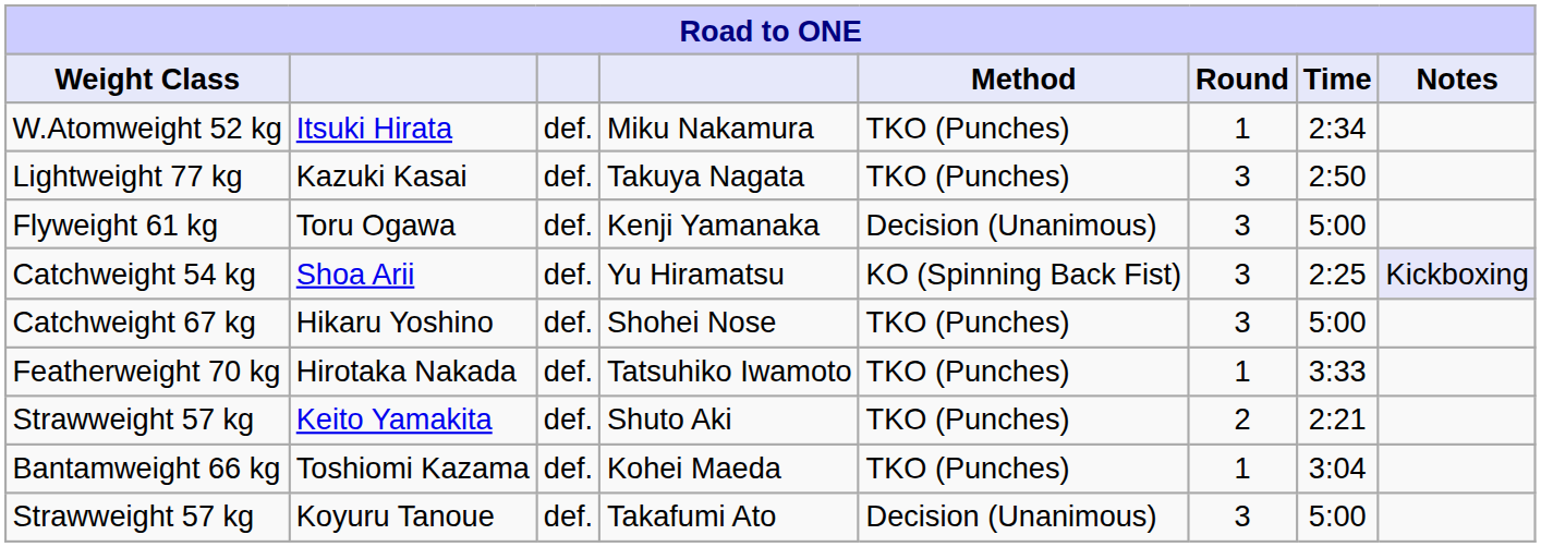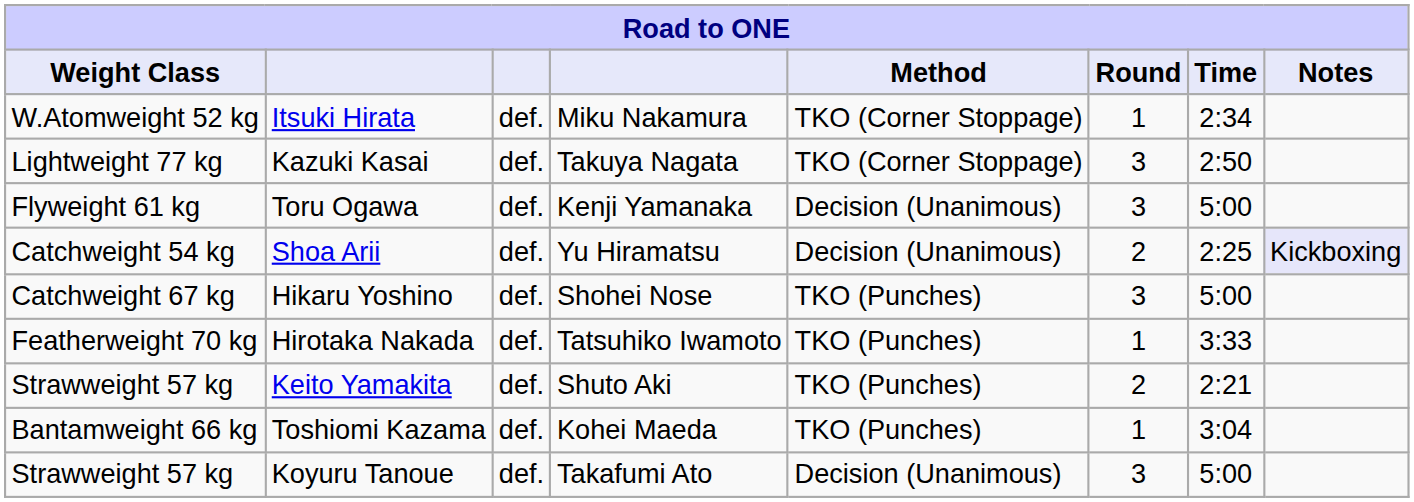Itsuki Hirata | Method: TKO (Punches) -> TKO (Corner Stoppage)
Kazuki Kasai | Method: TKO (Punches) -> TKO (Corner Stoppage)
Shoa Arii | Method: KO (Spinning Back Fist) -> Decision (Unanimous)
Shoa Arii | Round: 3 -> 2
